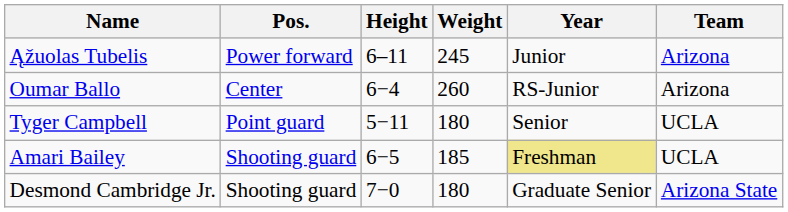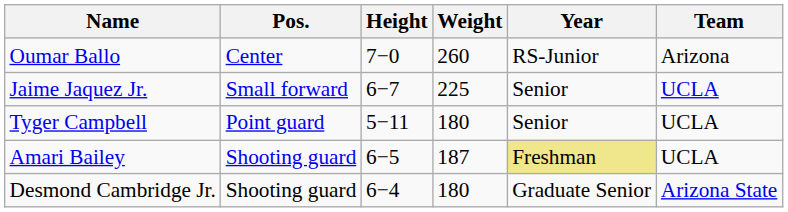- row: Ąžuolas Tubelis | Power forward | 6–11 | 245 | Junior | Arizona
Oumar Ballo | Height: 6−4 -> 7−0
+ row: Jaime Jaquez Jr. | Small forward | 6−7 | 225 | Senior | UCLA
Amari Bailey | Weight: 185 -> 187
Desmond Cambridge Jr. | Height: 7−0 -> 6−4
